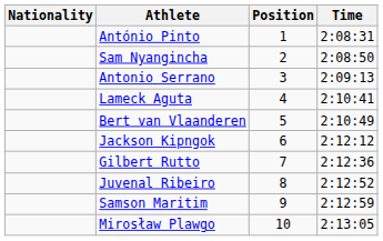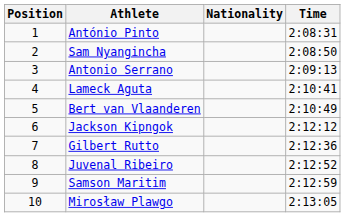columns swapped: Position <-> Nationality
